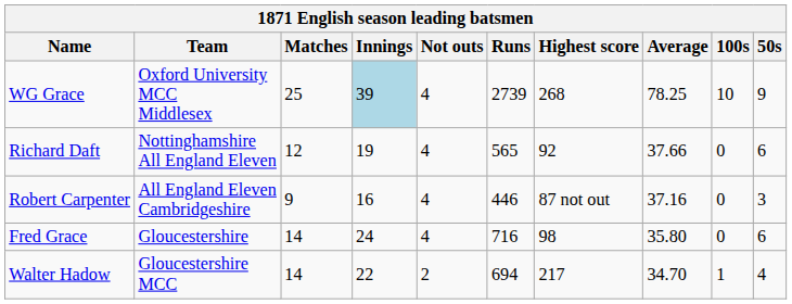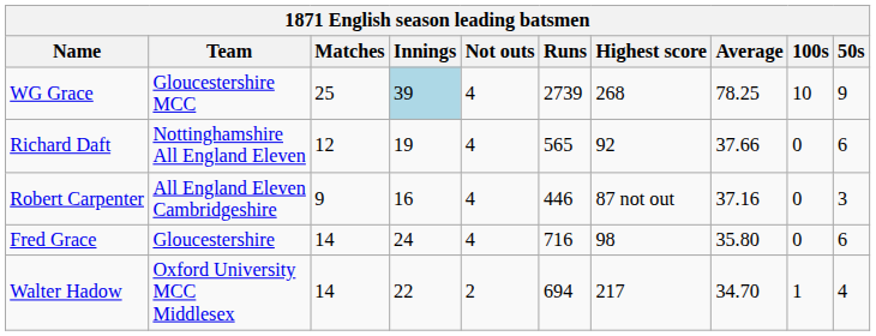WG Grace | Team: Oxford University MCC Middlesex -> Gloucestershire MCC
Walter Hadow | Team: Gloucestershire MCC -> Oxford University MCC Middlesex
